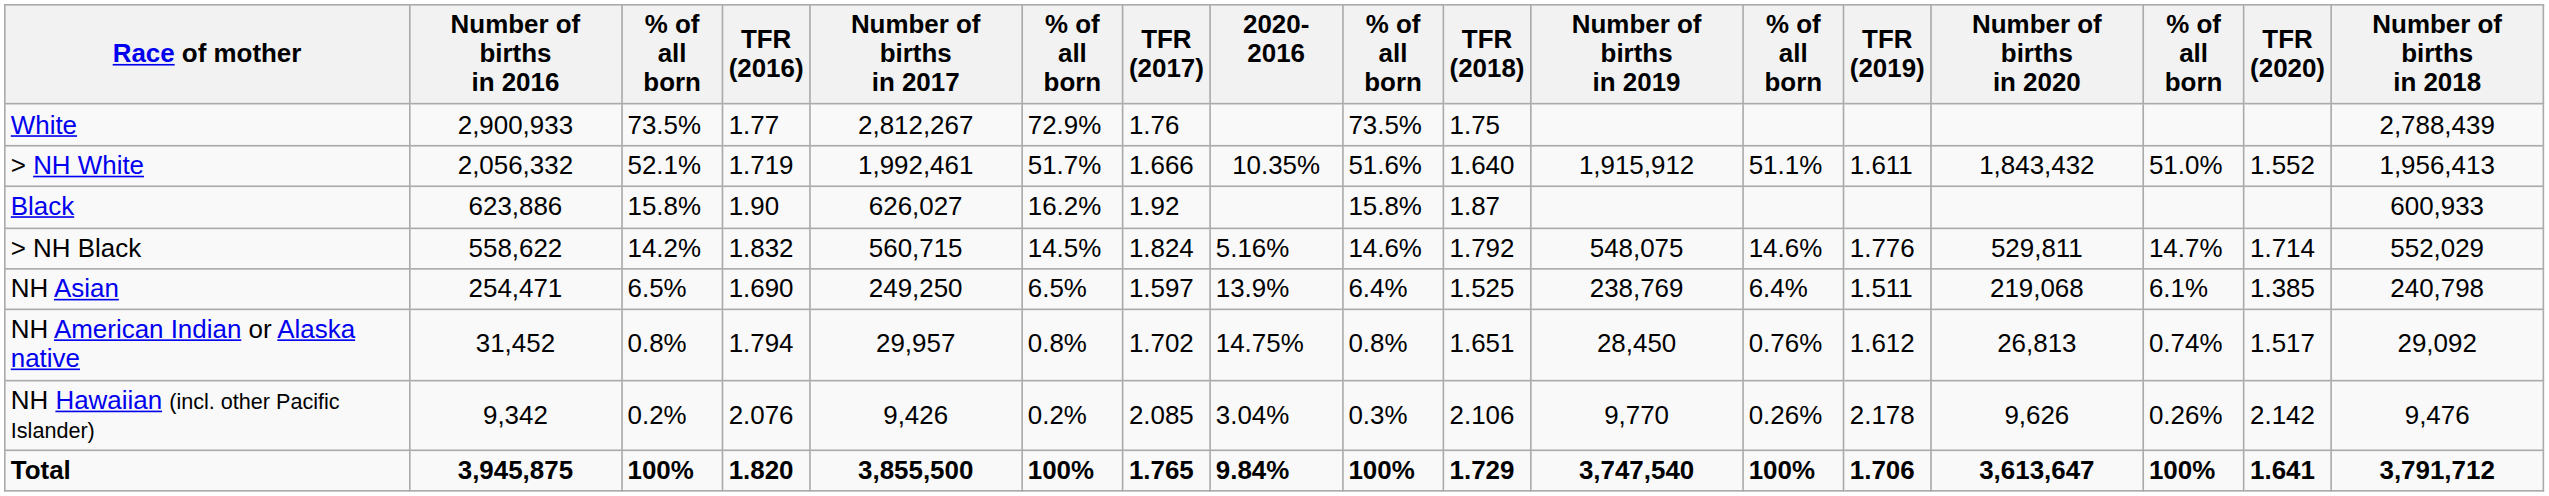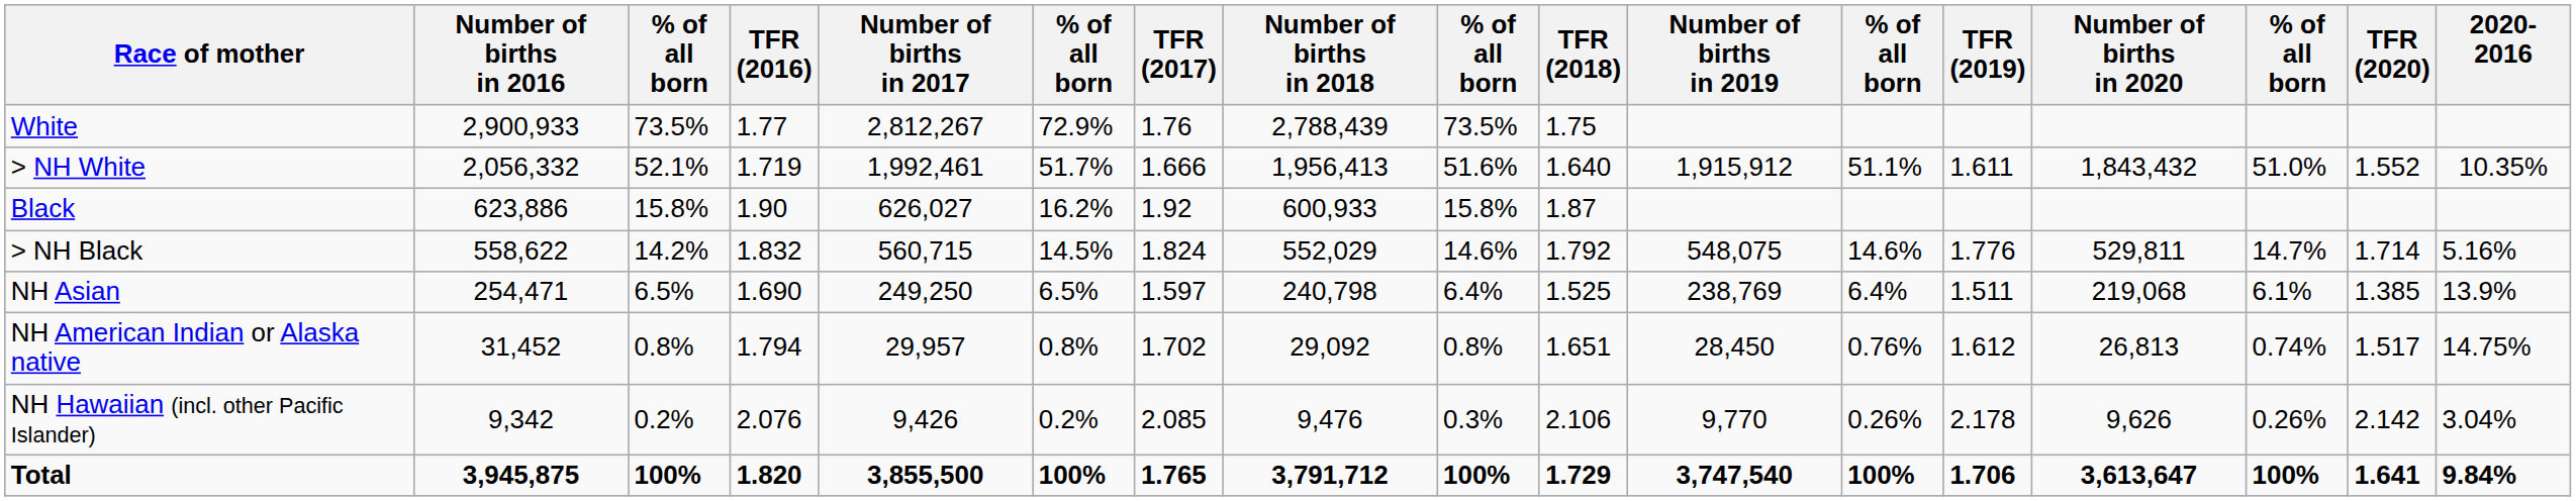columns swapped: Number of births in 2018 <-> 2020-2016
